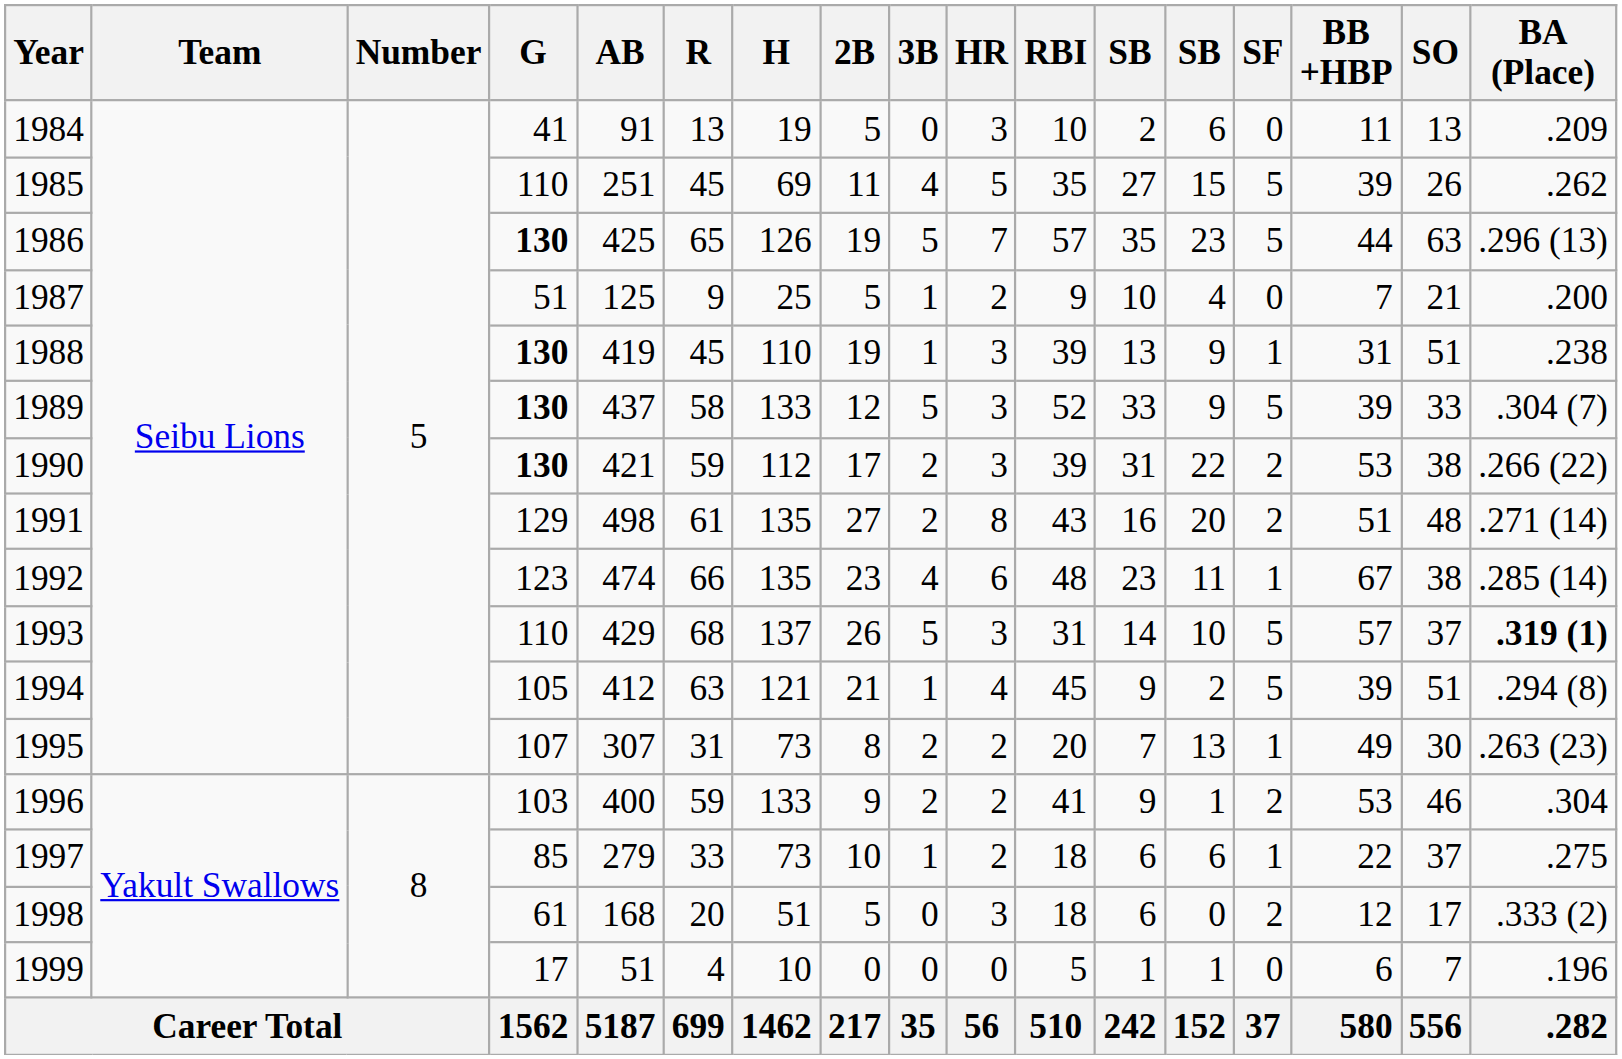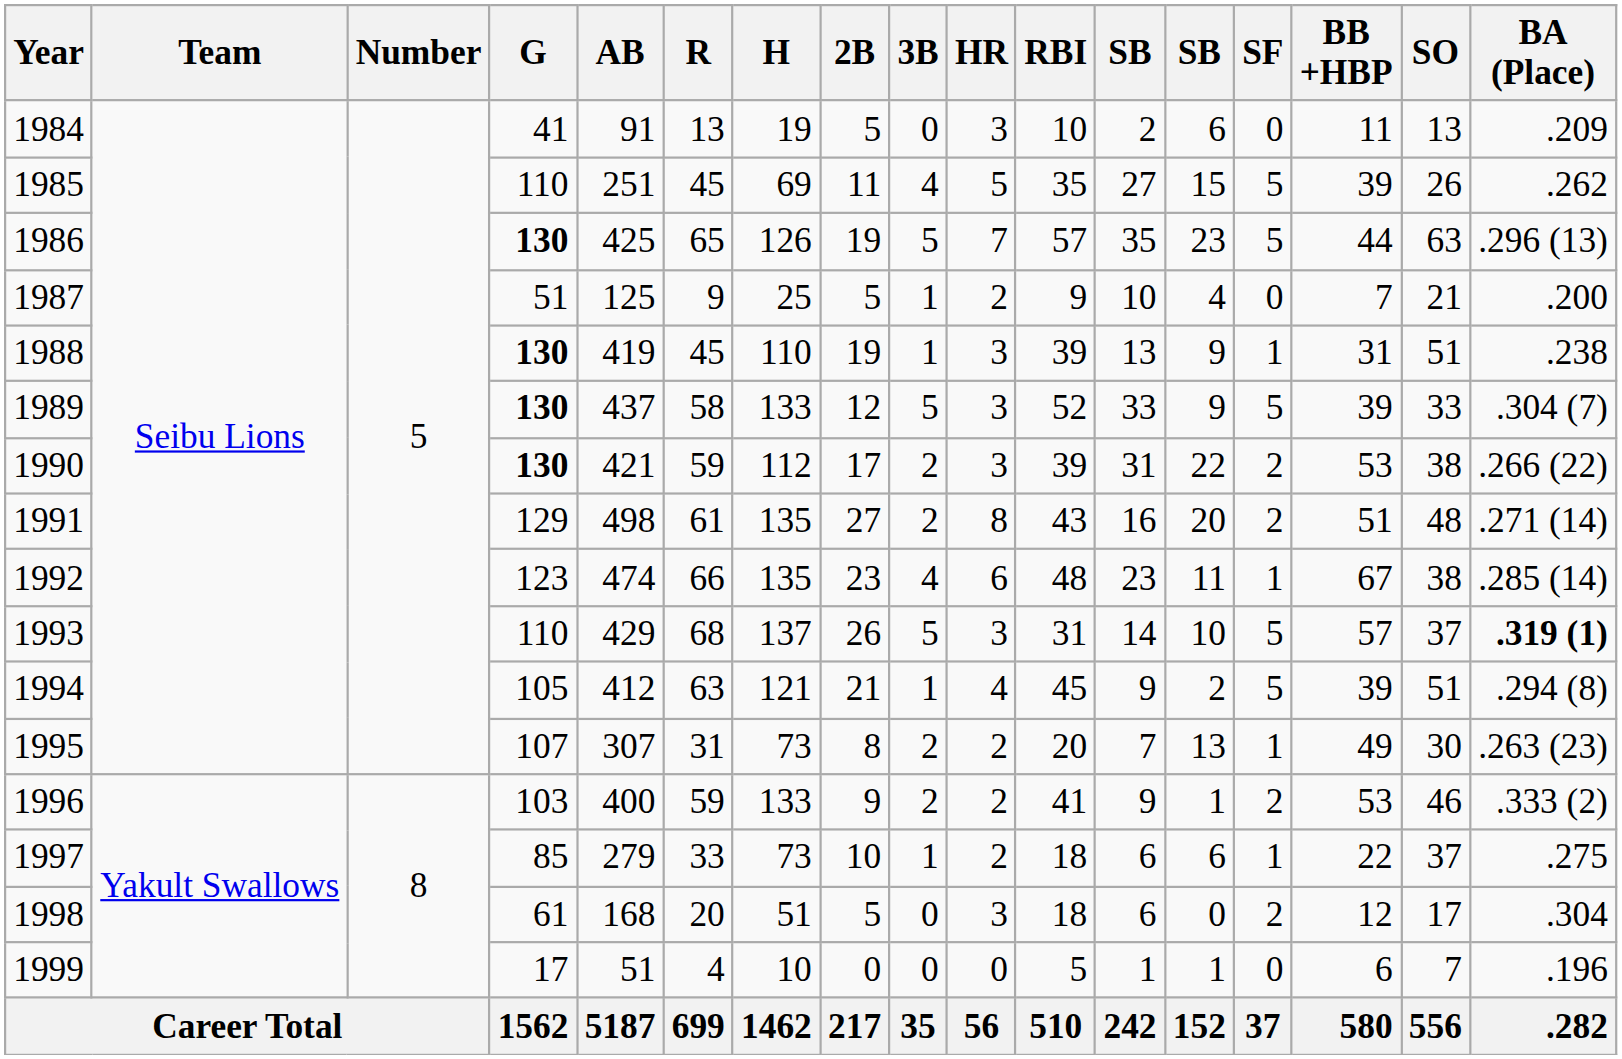1996 | BA (Place): .304 -> .333 (2)
1998 | BA (Place): .333 (2) -> .304
